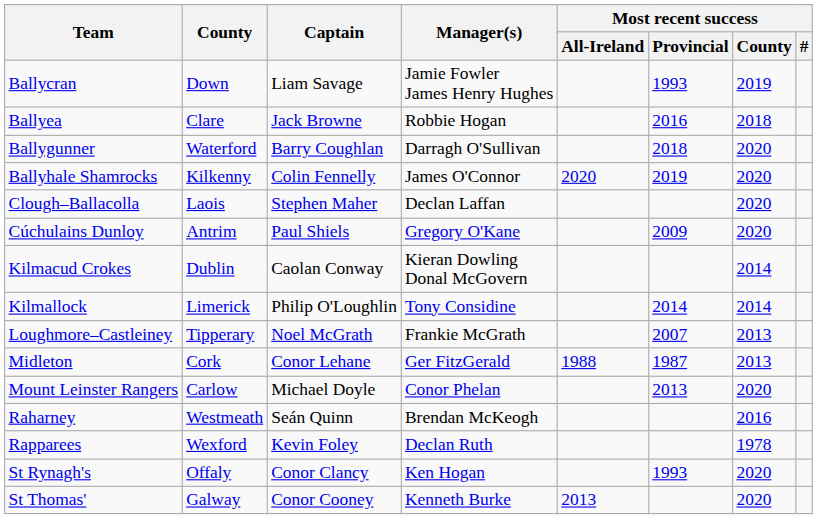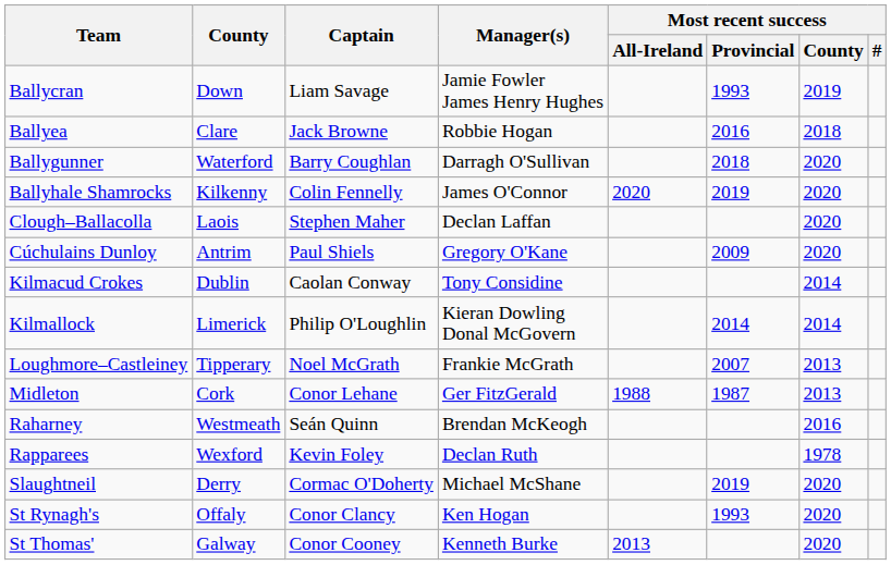Kilmacud Crokes | Manager(s): Kieran Dowling Donal McGovern -> Tony Considine
Kilmallock | Manager(s): Tony Considine -> Kieran Dowling Donal McGovern
- row: Mount Leinster Rangers | Carlow | Michael Doyle | Conor Phelan | 2013 | 2020
+ row: Slaughtneil | Derry | Cormac O'Doherty | Michael McShane | 2019 | 2020
